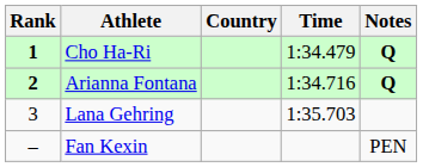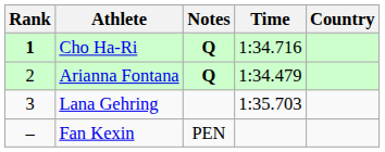columns swapped: Country <-> Notes
Cho Ha-Ri | Time: 1:34.479 -> 1:34.716
Arianna Fontana | Rank: bold -> normal
Arianna Fontana | Time: 1:34.716 -> 1:34.479
